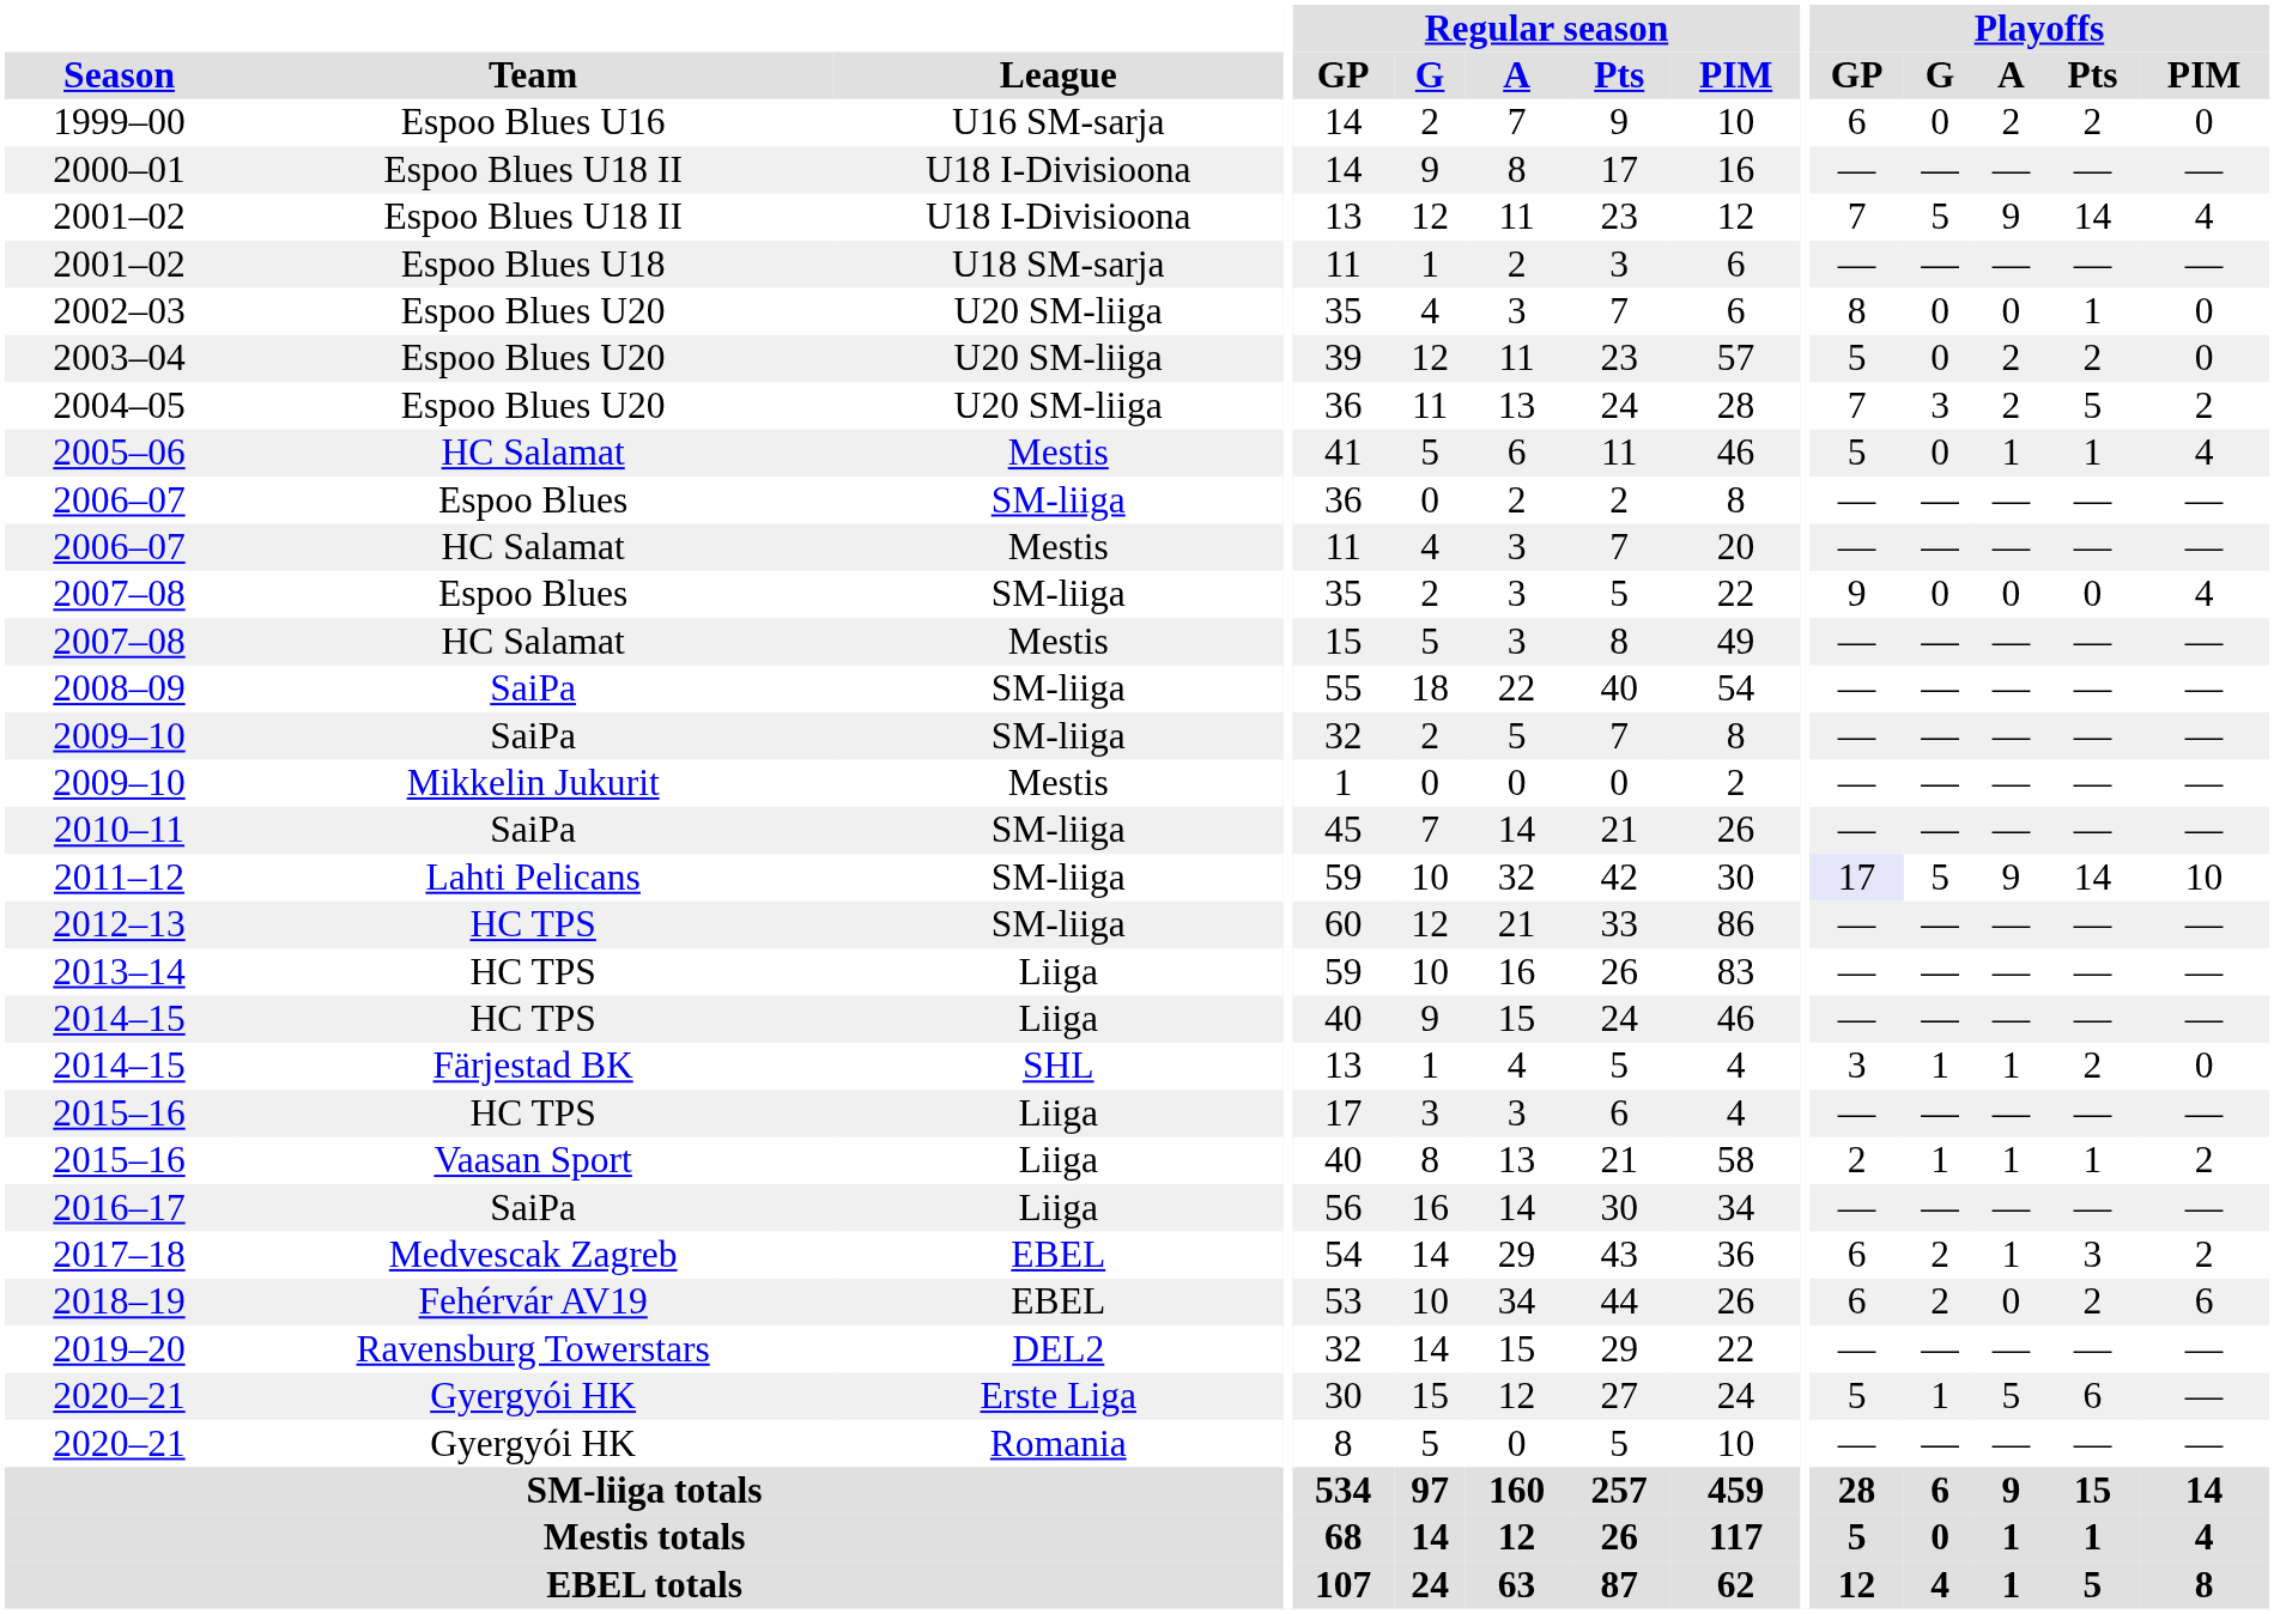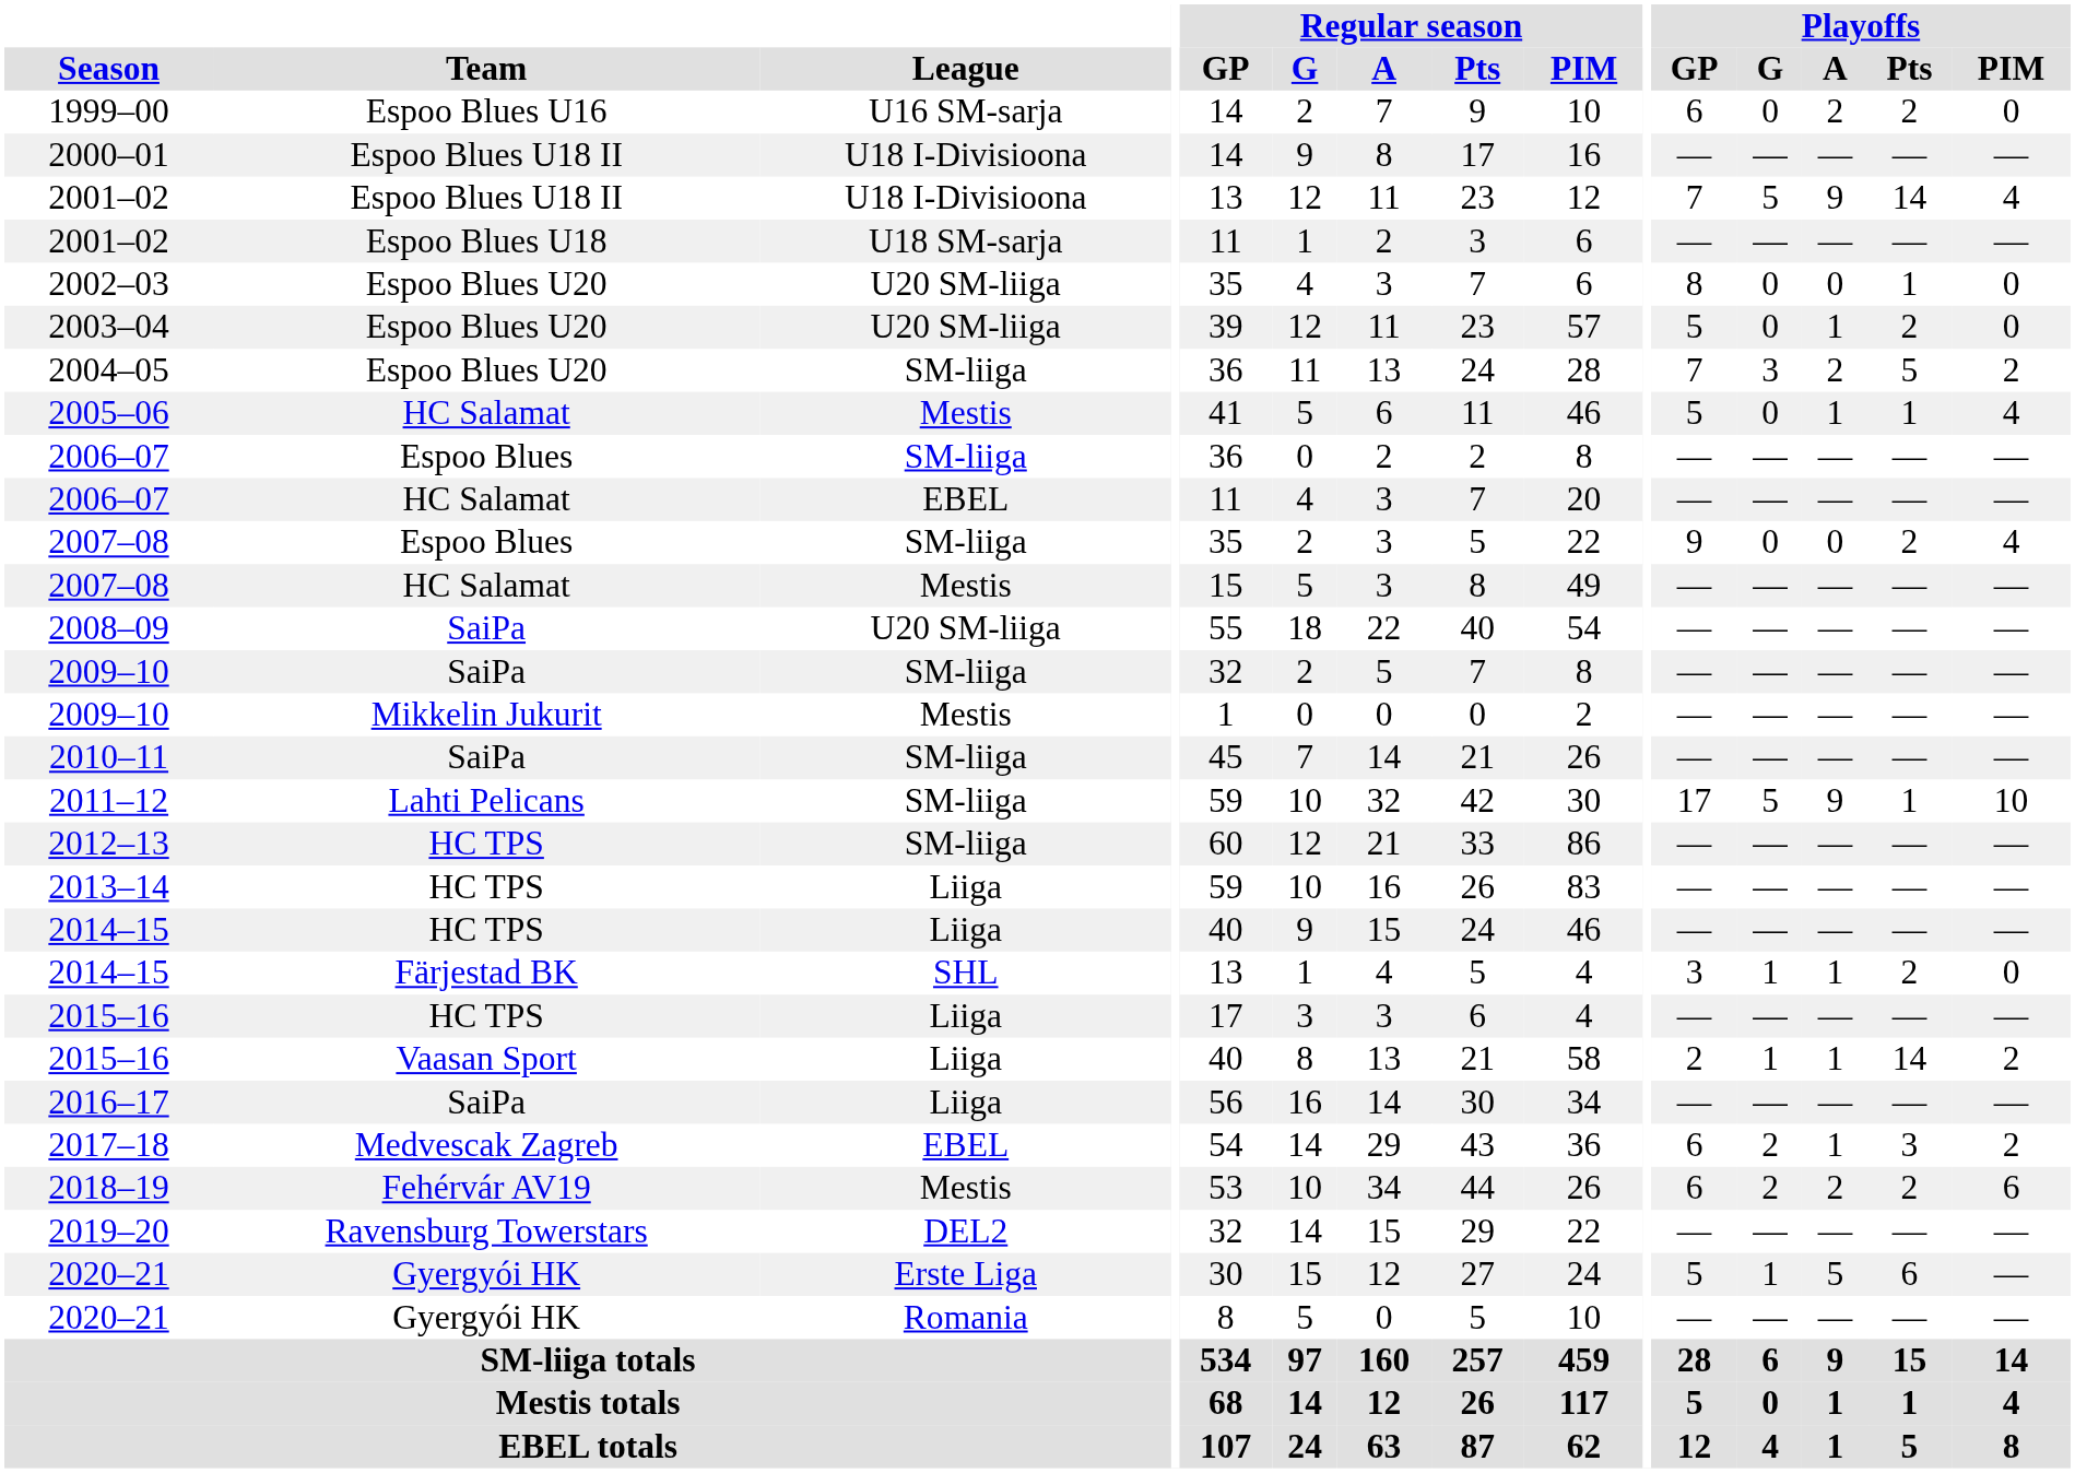2003–04 | Playoffs / A: 2 -> 1
2004–05 | League: U20 SM-liiga -> SM-liiga
2006–07 / HC Salamat | League: Mestis -> EBEL
2007–08 / Espoo Blues | Playoffs / Pts: 0 -> 2
2008–09 | League: SM-liiga -> U20 SM-liiga
2011–12 | Playoffs / GP: lavender background -> no background
2011–12 | Playoffs / Pts: 14 -> 1
2015–16 / Vaasan Sport | Playoffs / Pts: 1 -> 14
2018–19 | League: EBEL -> Mestis
2018–19 | Playoffs / A: 0 -> 2
